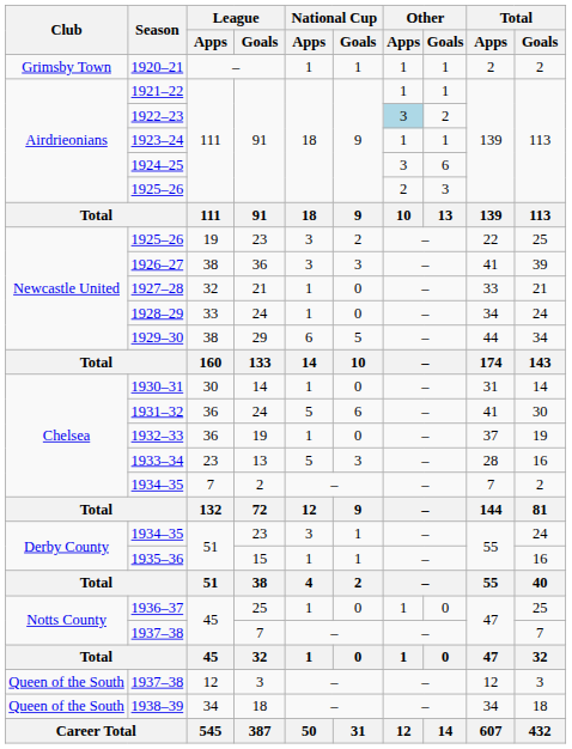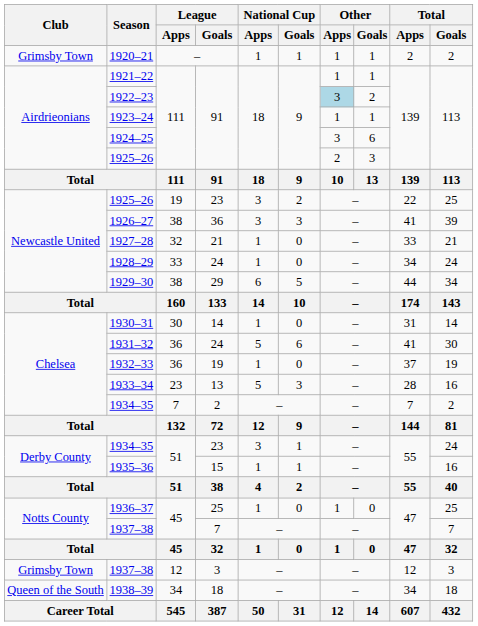1937–38 / 3 | Club: Queen of the South -> Grimsby Town
